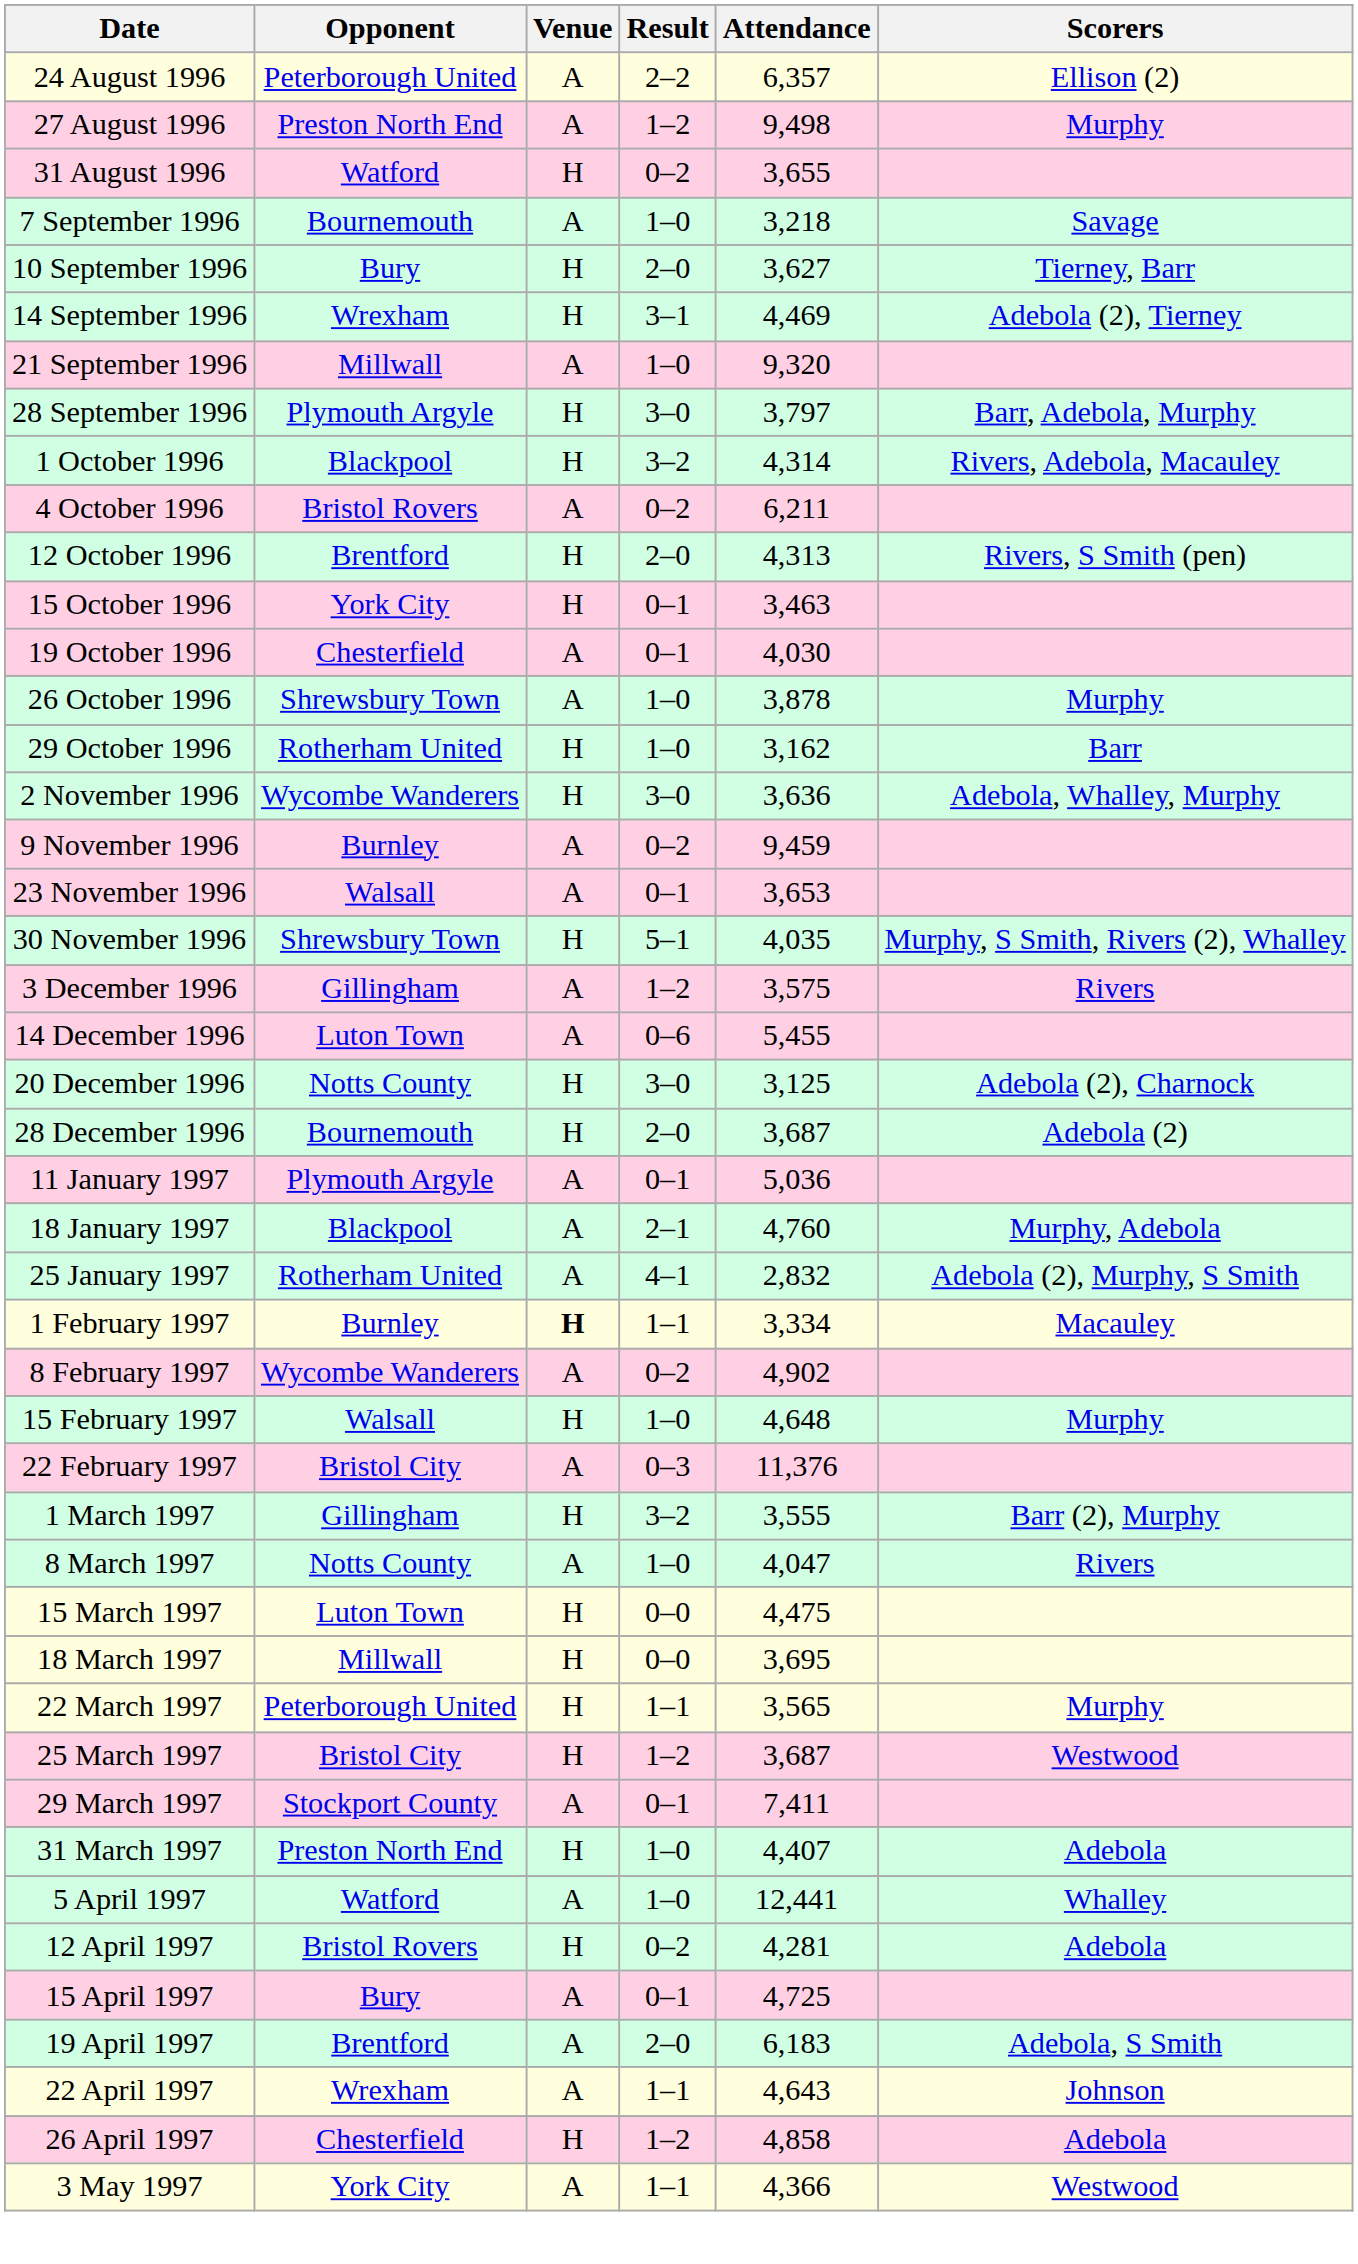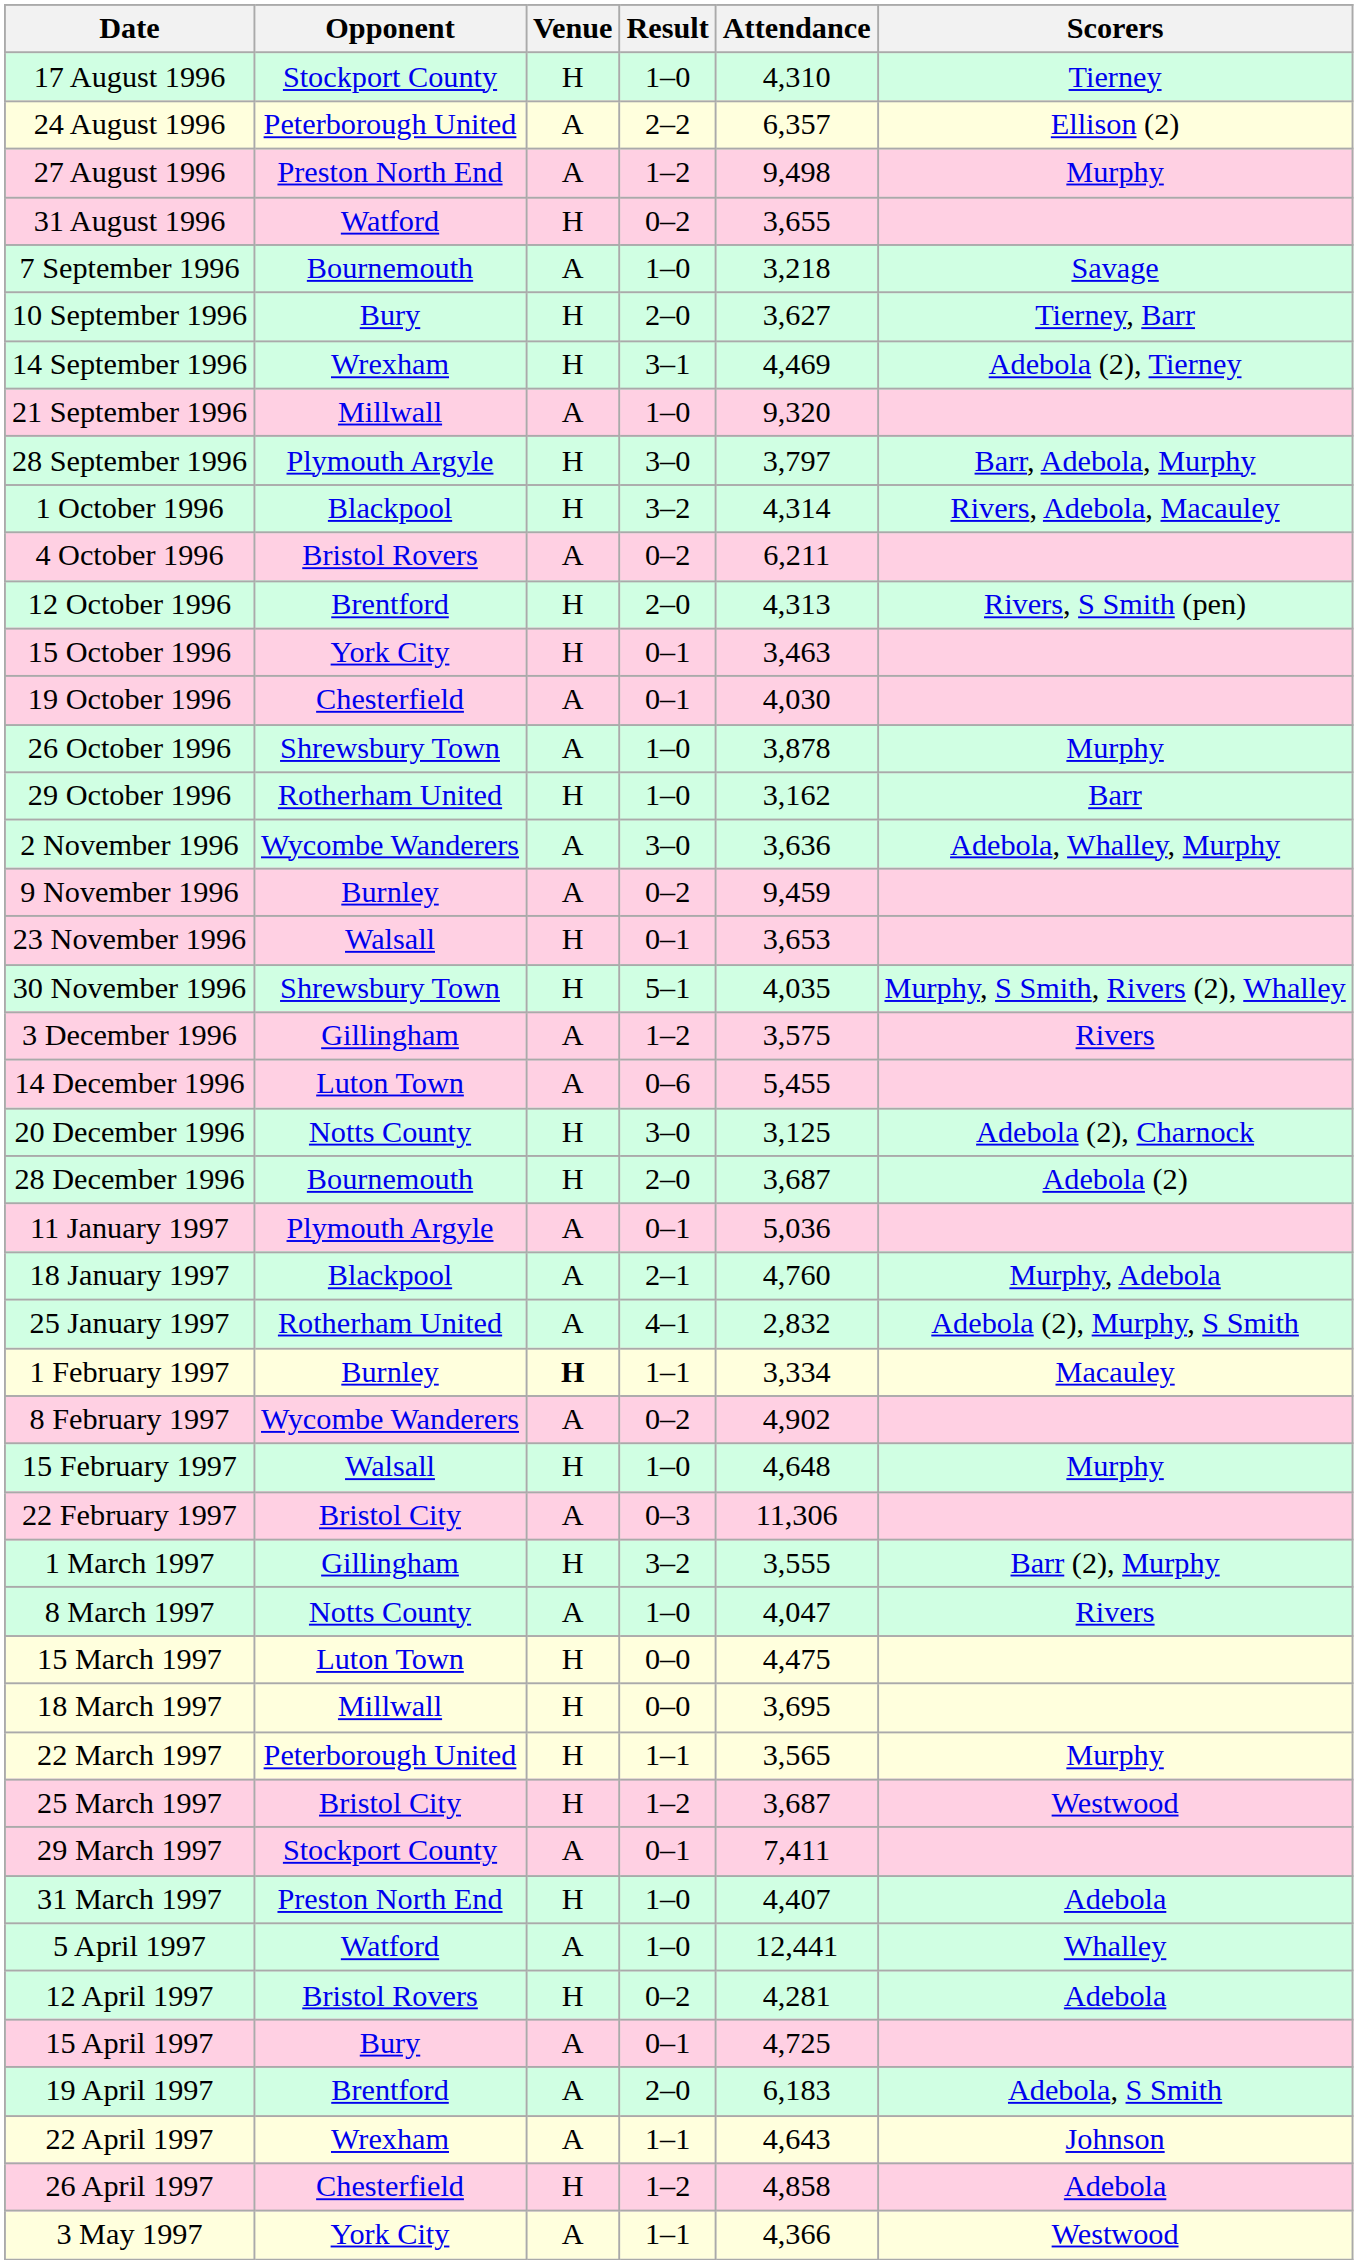+ row: 17 August 1996 | Stockport County | H | 1–0 | 4,310 | Tierney
2 November 1996 | Venue: H -> A
23 November 1996 | Venue: A -> H
22 February 1997 | Attendance: 11,376 -> 11,306
